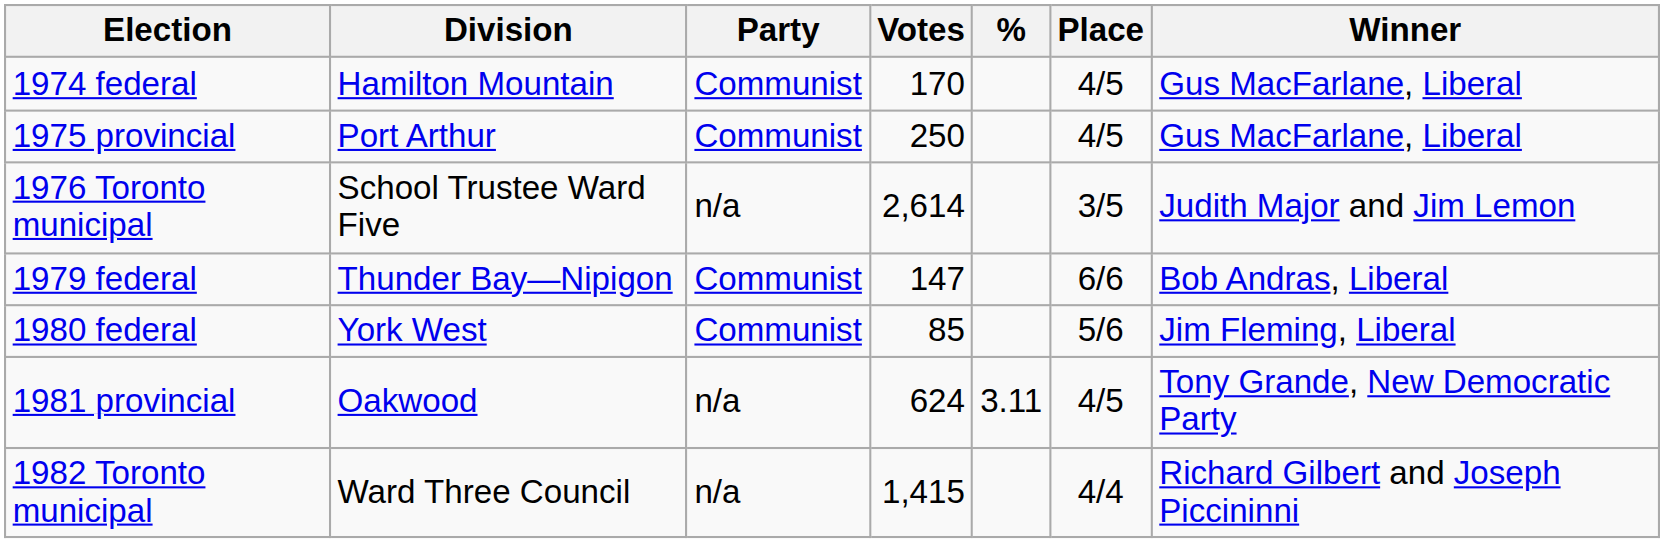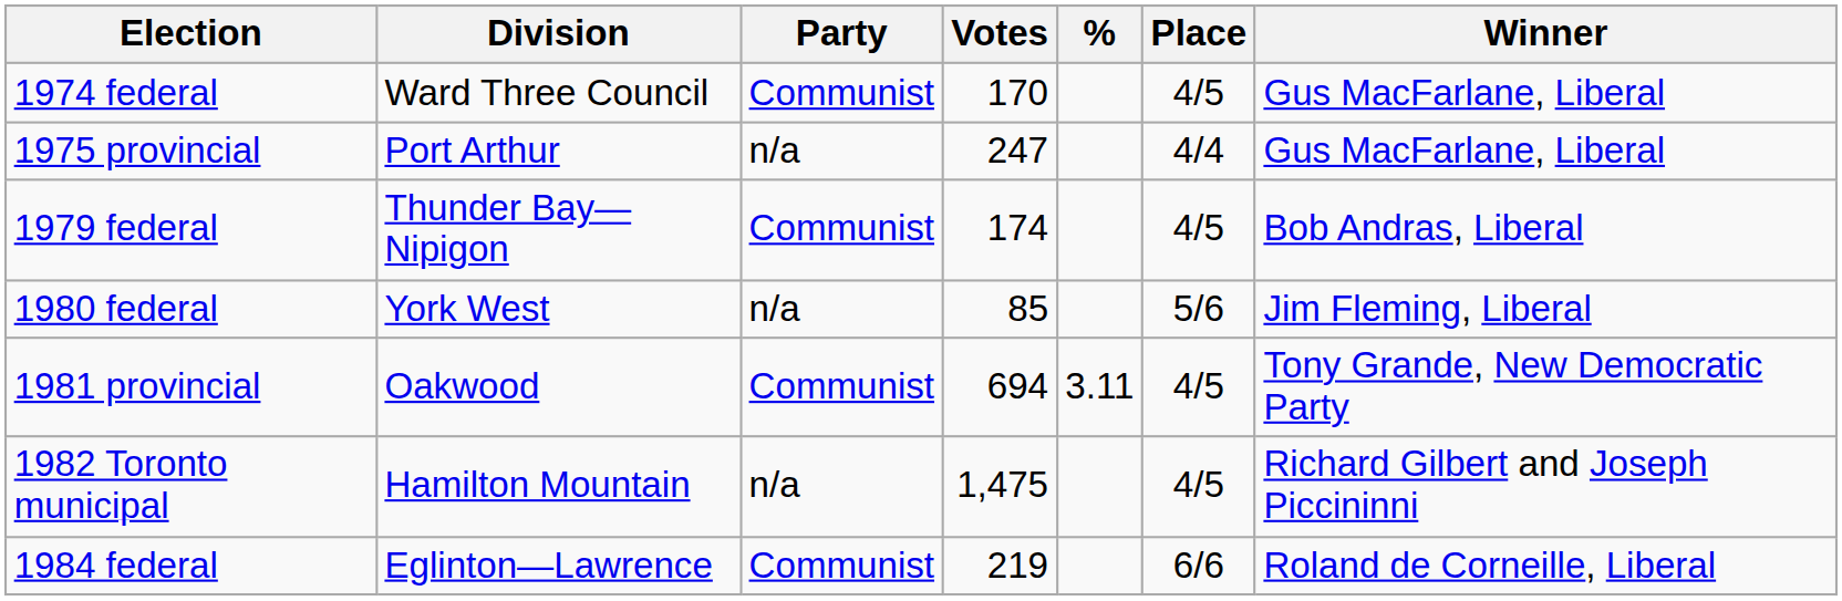1974 federal | Division: Hamilton Mountain -> Ward Three Council
1975 provincial | Party: Communist -> n/a
1975 provincial | Votes: 250 -> 247
1975 provincial | Place: 4/5 -> 4/4
- row: 1976 Toronto municipal | School Trustee Ward Five | n/a | 2,614 | 3/5 | Judith Major and Jim Lemon
1979 federal | Votes: 147 -> 174
1979 federal | Place: 6/6 -> 4/5
1980 federal | Party: Communist -> n/a
1981 provincial | Party: n/a -> Communist
1981 provincial | Votes: 624 -> 694
1982 Toronto municipal | Division: Ward Three Council -> Hamilton Mountain
1982 Toronto municipal | Votes: 1,415 -> 1,475
1982 Toronto municipal | Place: 4/4 -> 4/5
+ row: 1984 federal | Eglinton—Lawrence | Communist | 219 | 6/6 | Roland de Corneille, Liberal
